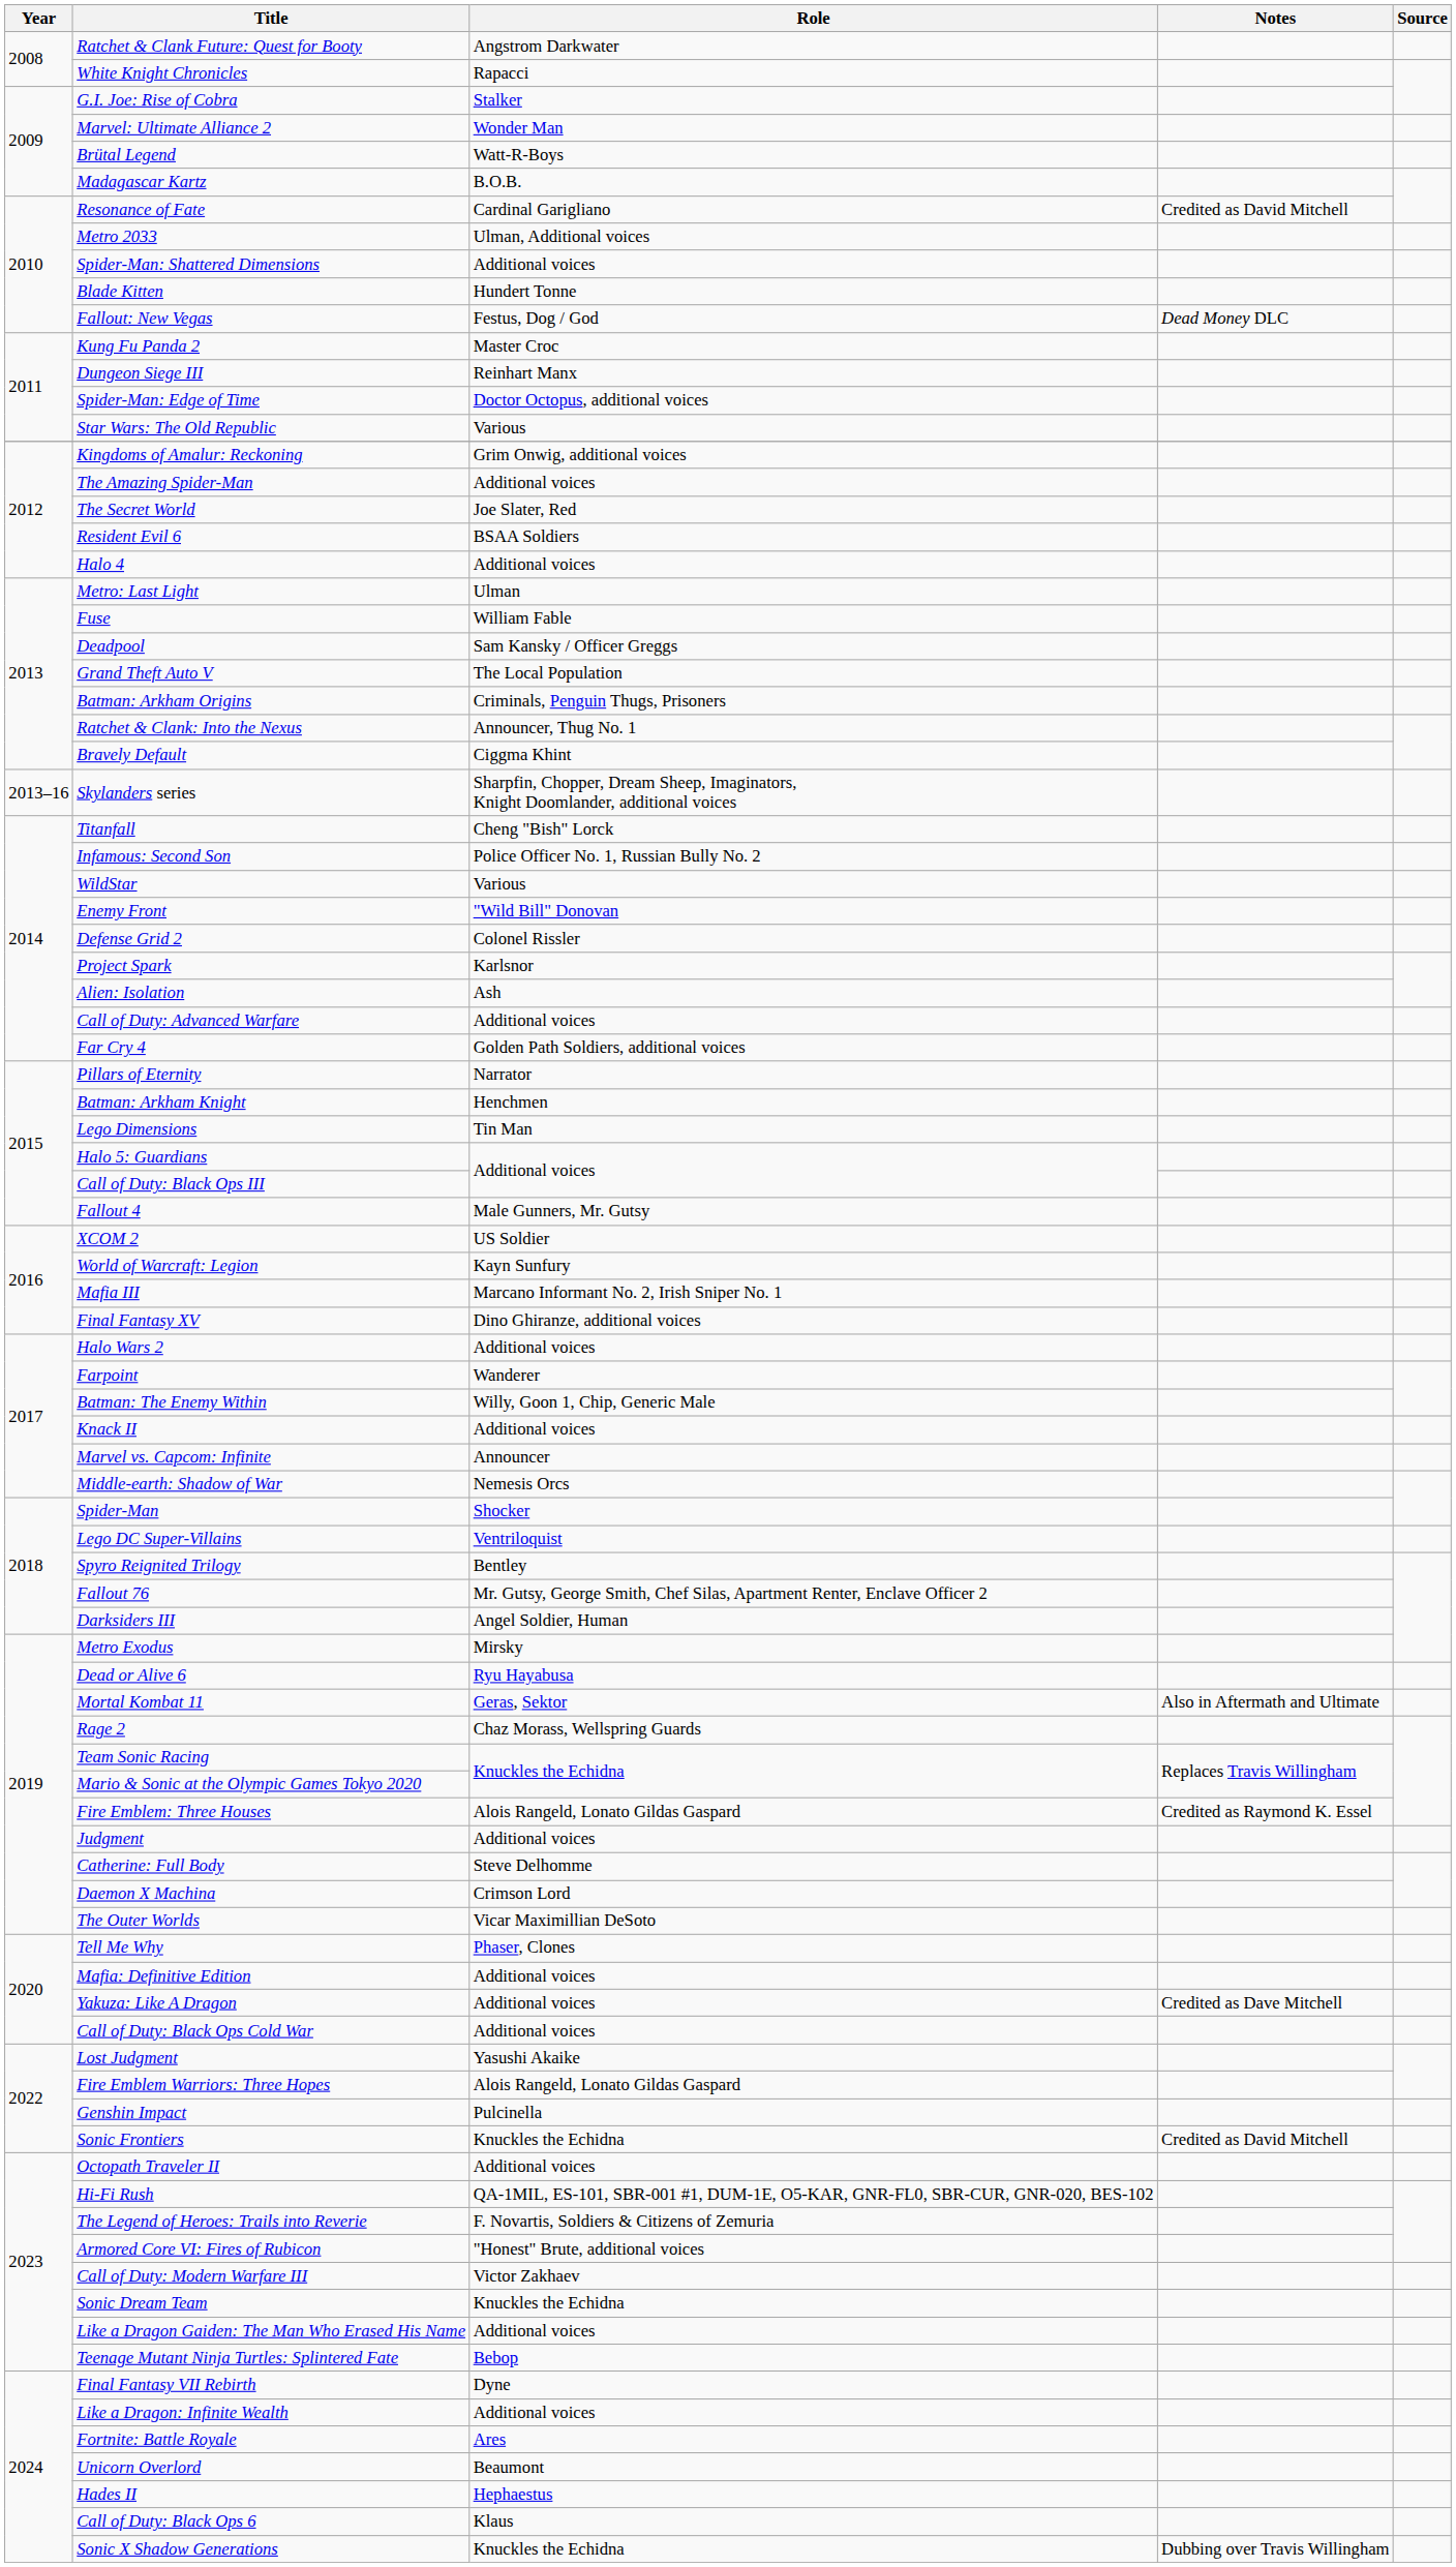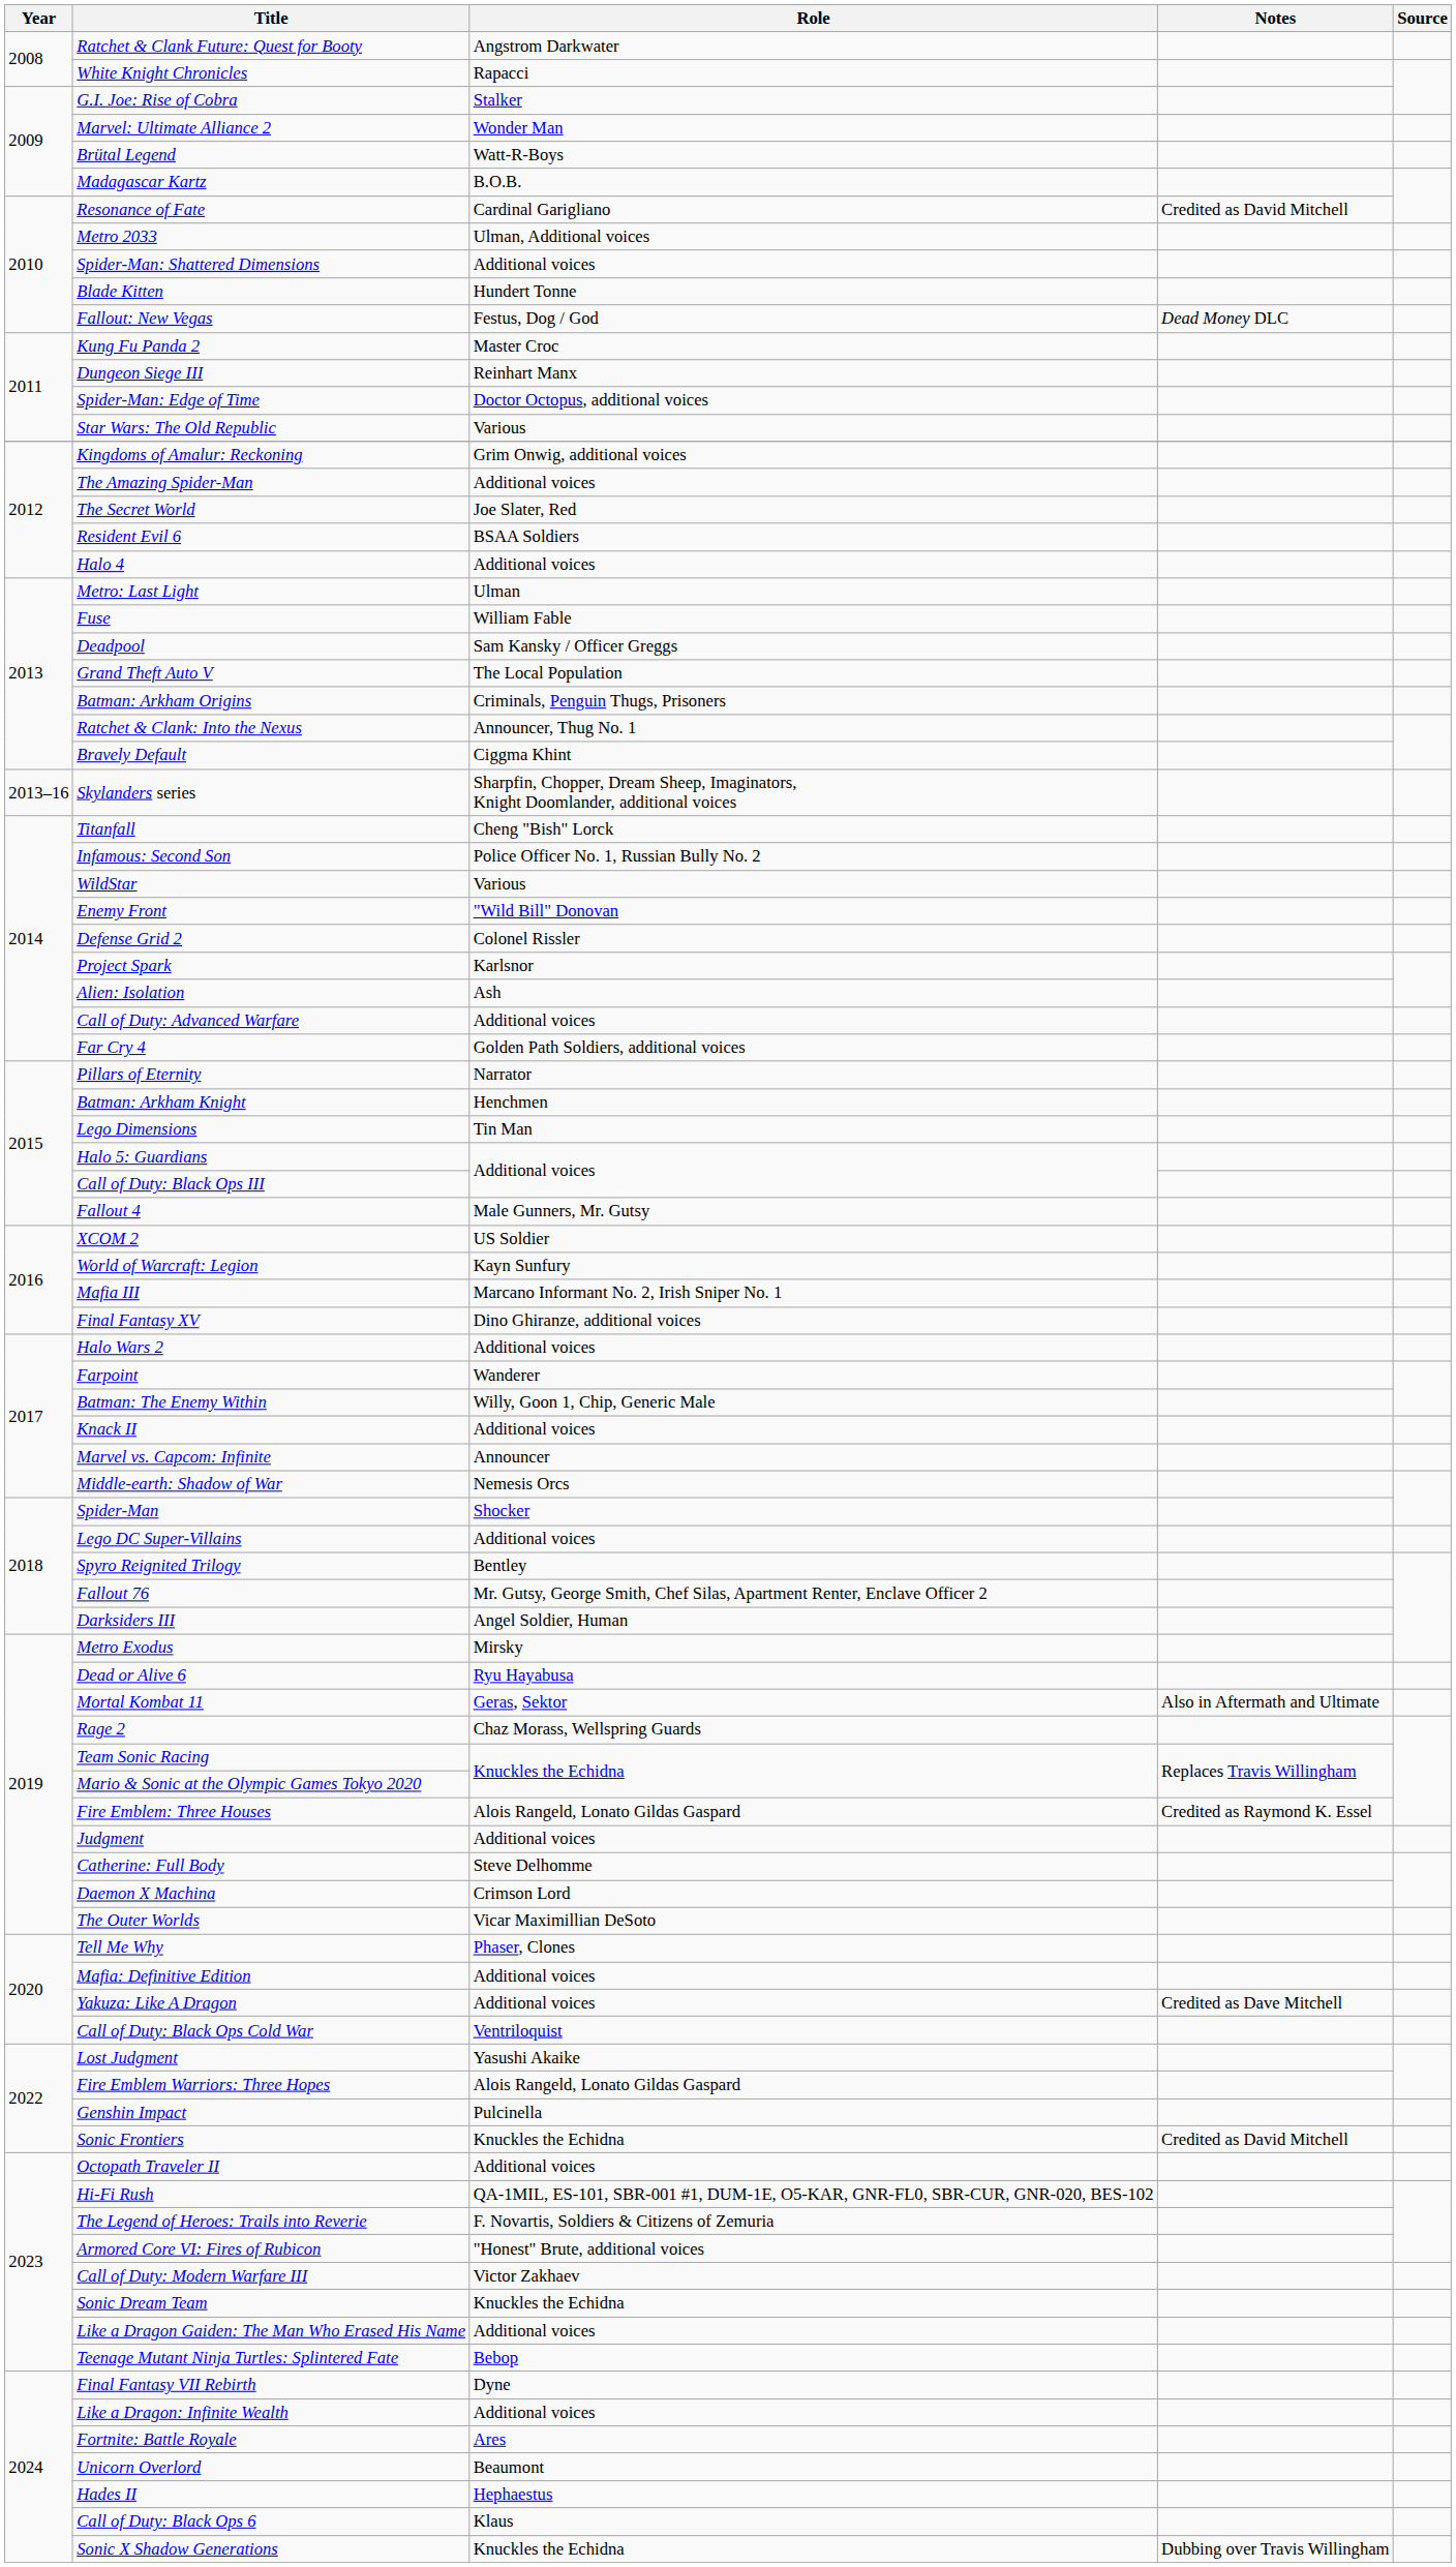Lego DC Super-Villains | Role: Ventriloquist -> Additional voices
Call of Duty: Black Ops Cold War | Role: Additional voices -> Ventriloquist
